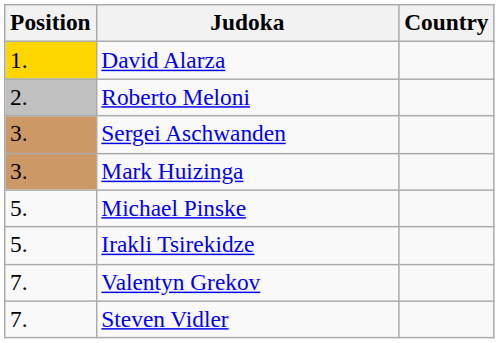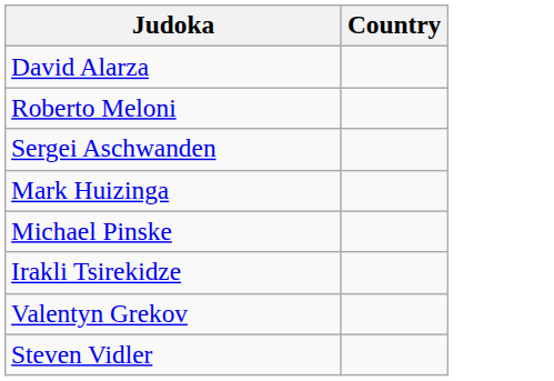- column: Position | 1. | 2. | 3. | 3. | 5. | 5. | 7. | 7.
